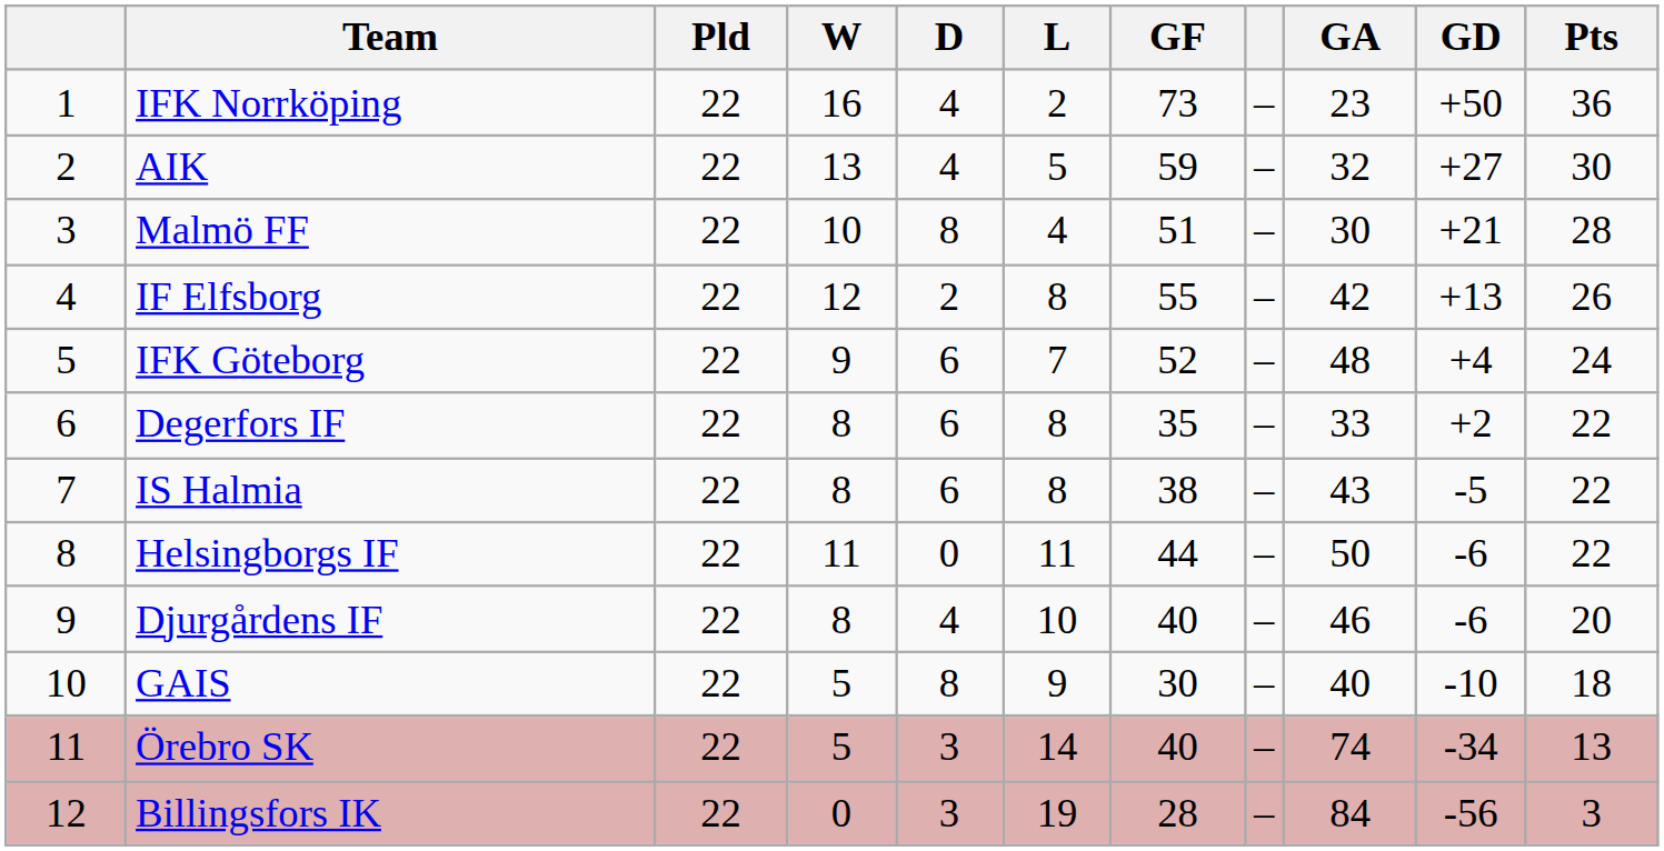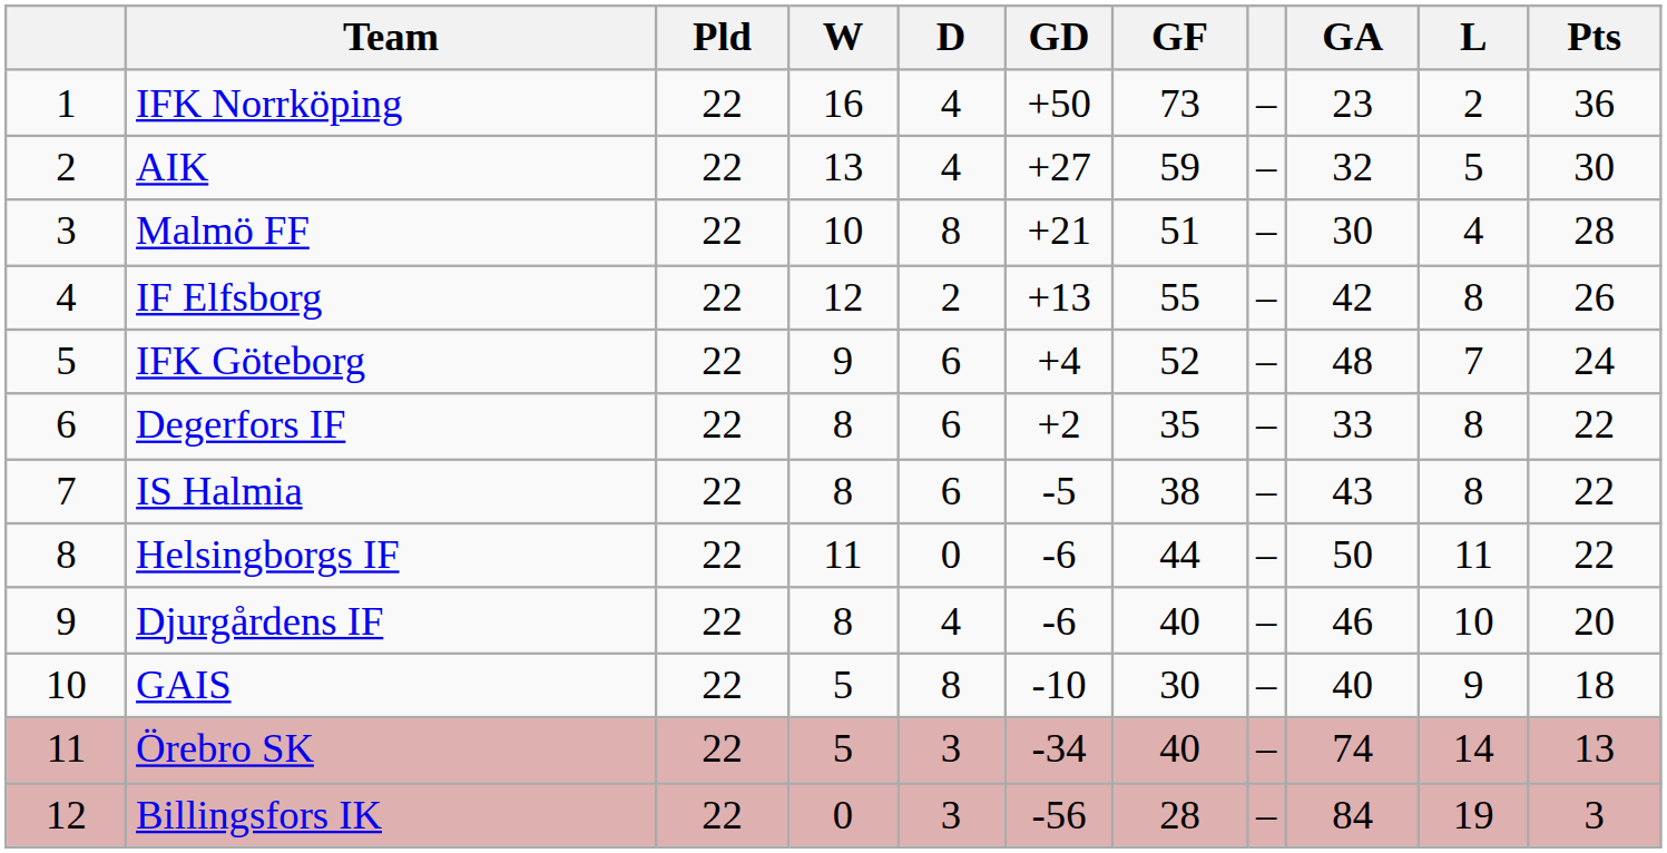columns swapped: L <-> GD
